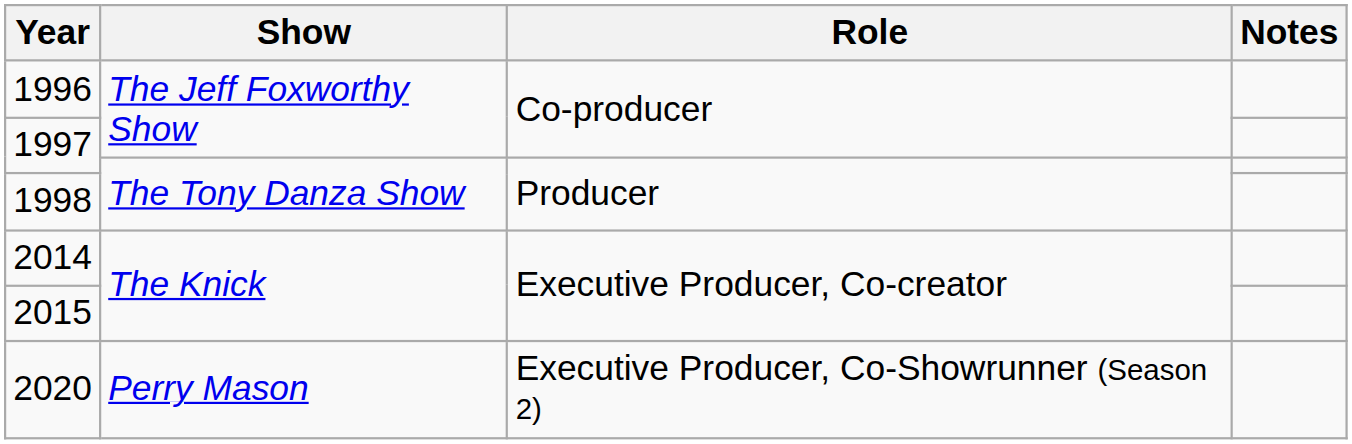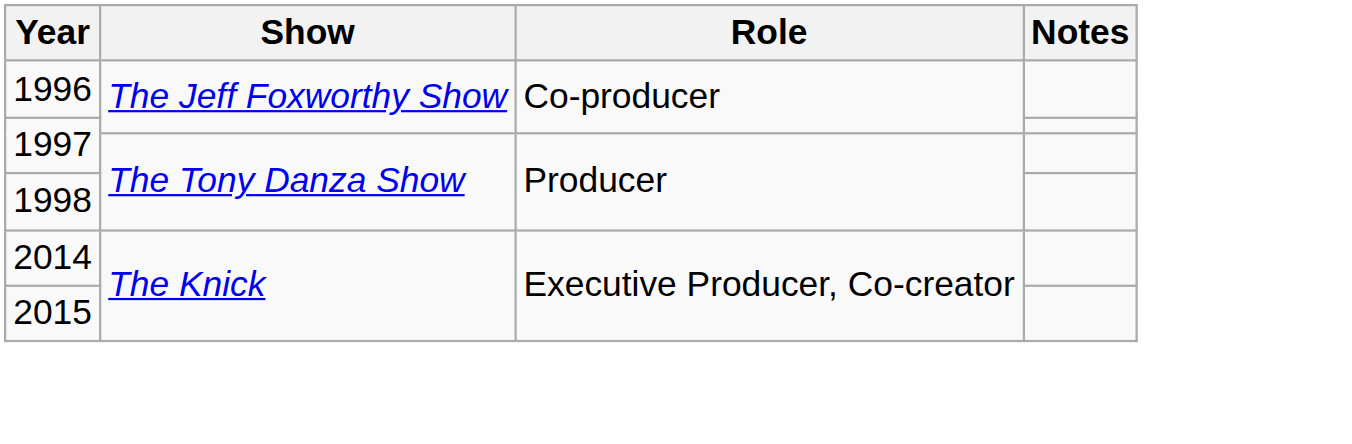- row: 2020 | Perry Mason | Executive Producer, Co-Showrunner (Season 2)
